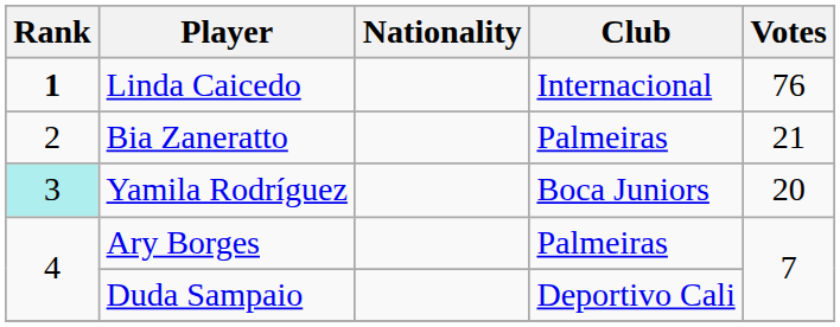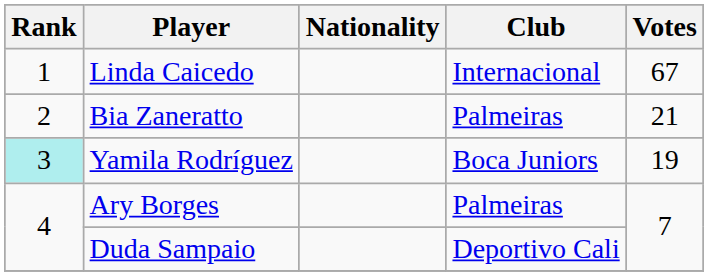Linda Caicedo | Rank: bold -> normal
Linda Caicedo | Votes: 76 -> 67
Yamila Rodríguez | Votes: 20 -> 19
